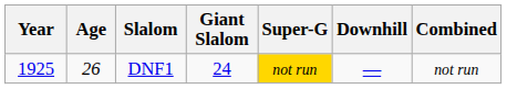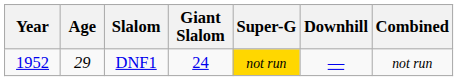DNF1 | Year: 1925 -> 1952
DNF1 | Age: 26 -> 29
